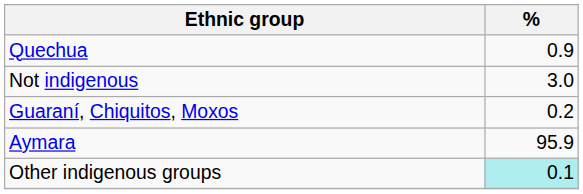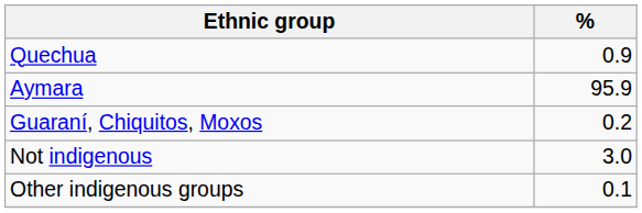rows swapped: Aymara <-> Not indigenous
Other indigenous groups | %: paleturquoise background -> no background
